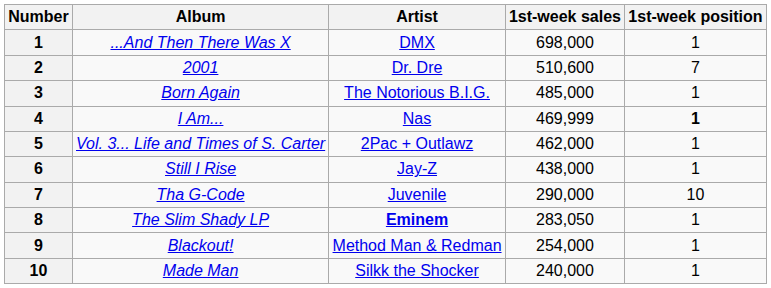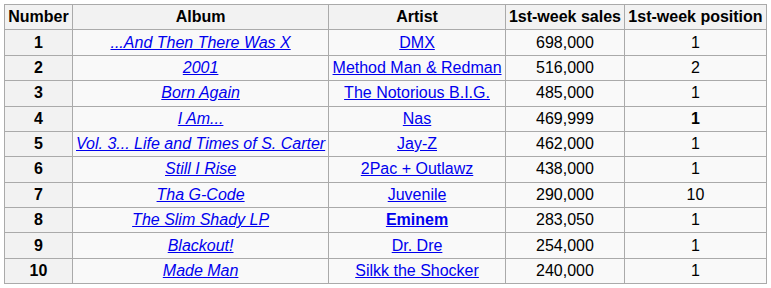2001 | Artist: Dr. Dre -> Method Man & Redman
2001 | 1st-week sales: 510,600 -> 516,000
2001 | 1st-week position: 7 -> 2
Vol. 3... Life and Times of S. Carter | Artist: 2Pac + Outlawz -> Jay-Z
Still I Rise | Artist: Jay-Z -> 2Pac + Outlawz
Blackout! | Artist: Method Man & Redman -> Dr. Dre
